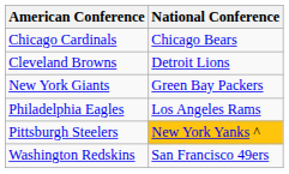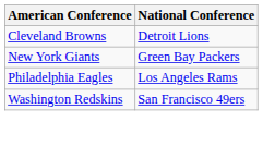- row: Chicago Cardinals | Chicago Bears
- row: Pittsburgh Steelers | New York Yanks ^
